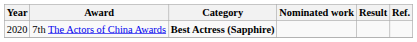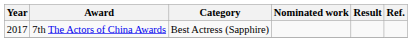7th The Actors of China Awards | Year: 2020 -> 2017
7th The Actors of China Awards | Category: bold -> normal
